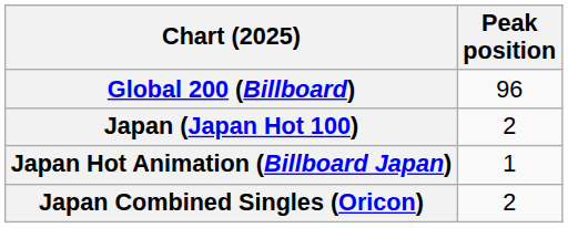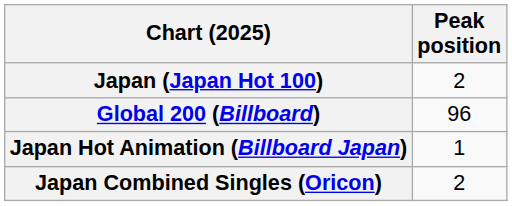rows swapped: Global 200 (Billboard) <-> Japan (Japan Hot 100)
